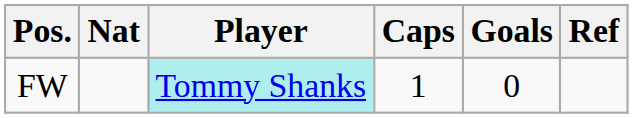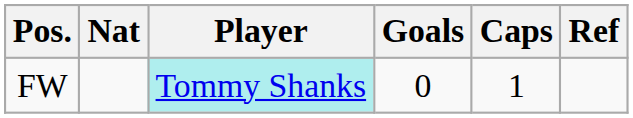columns swapped: Caps <-> Goals
